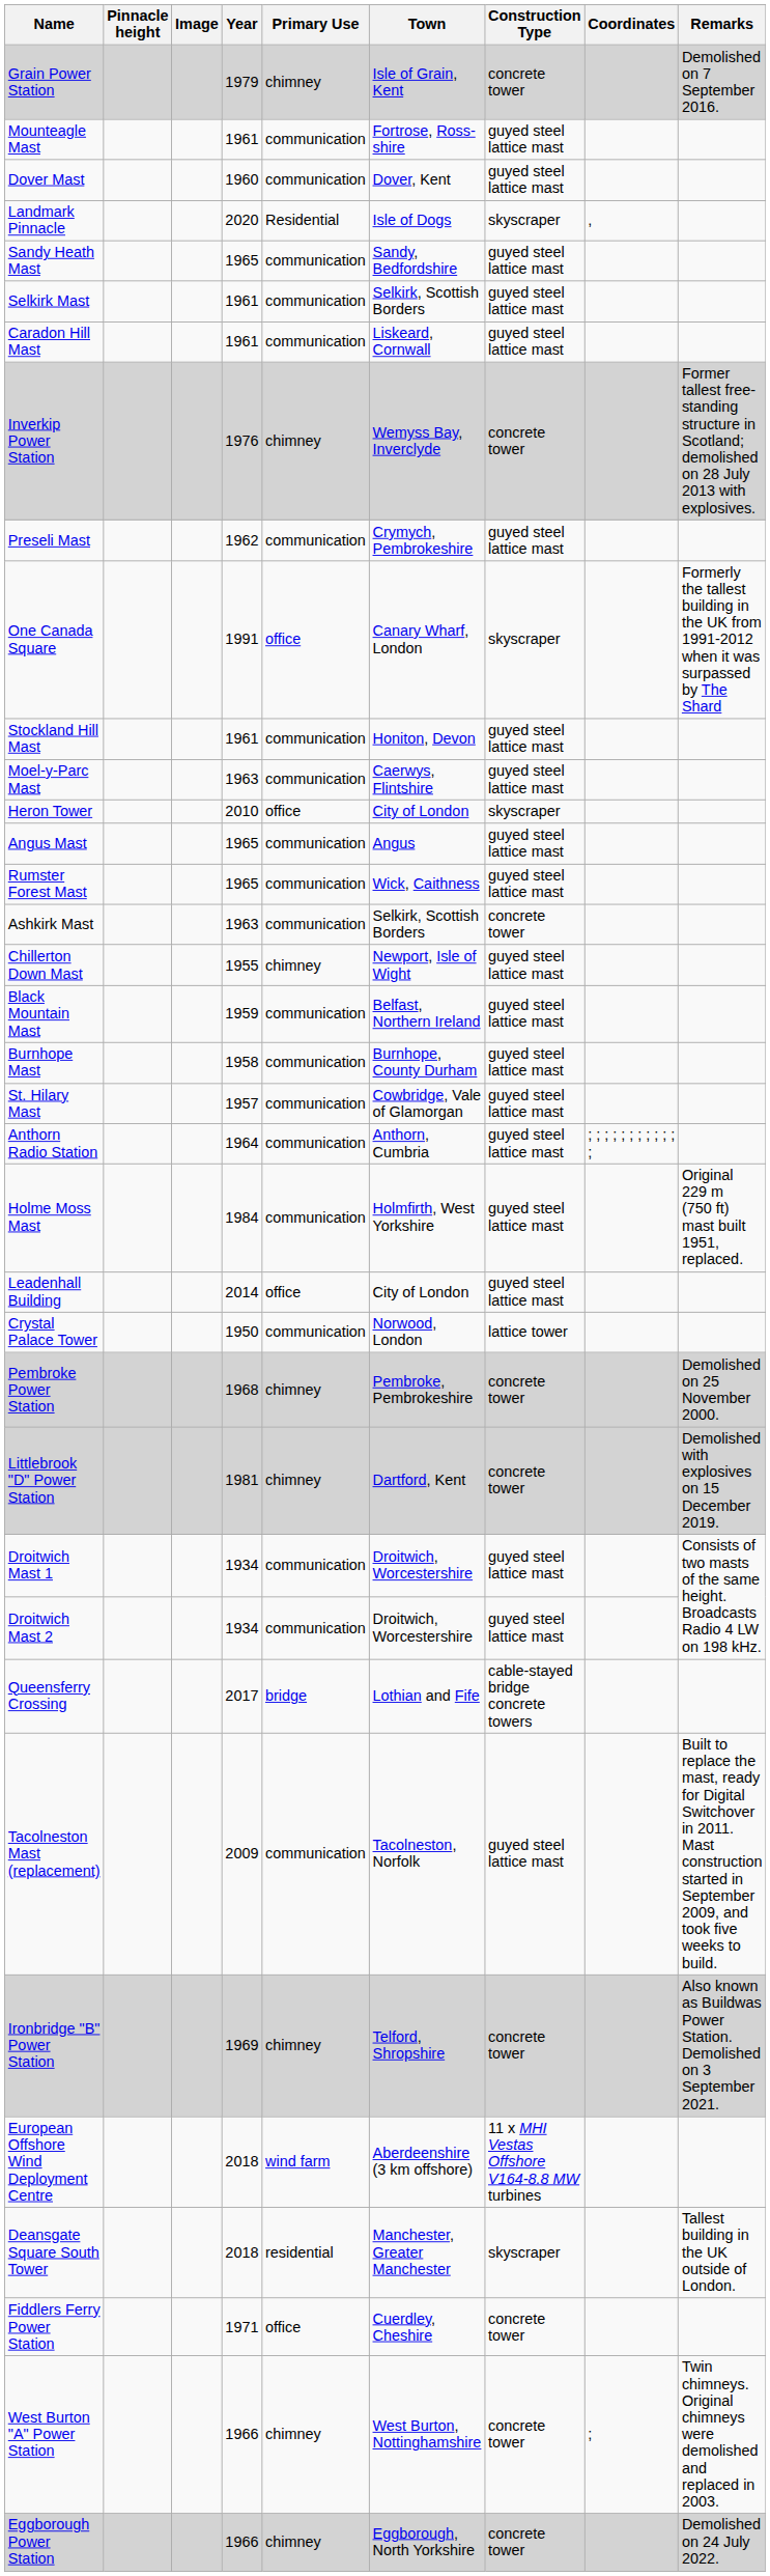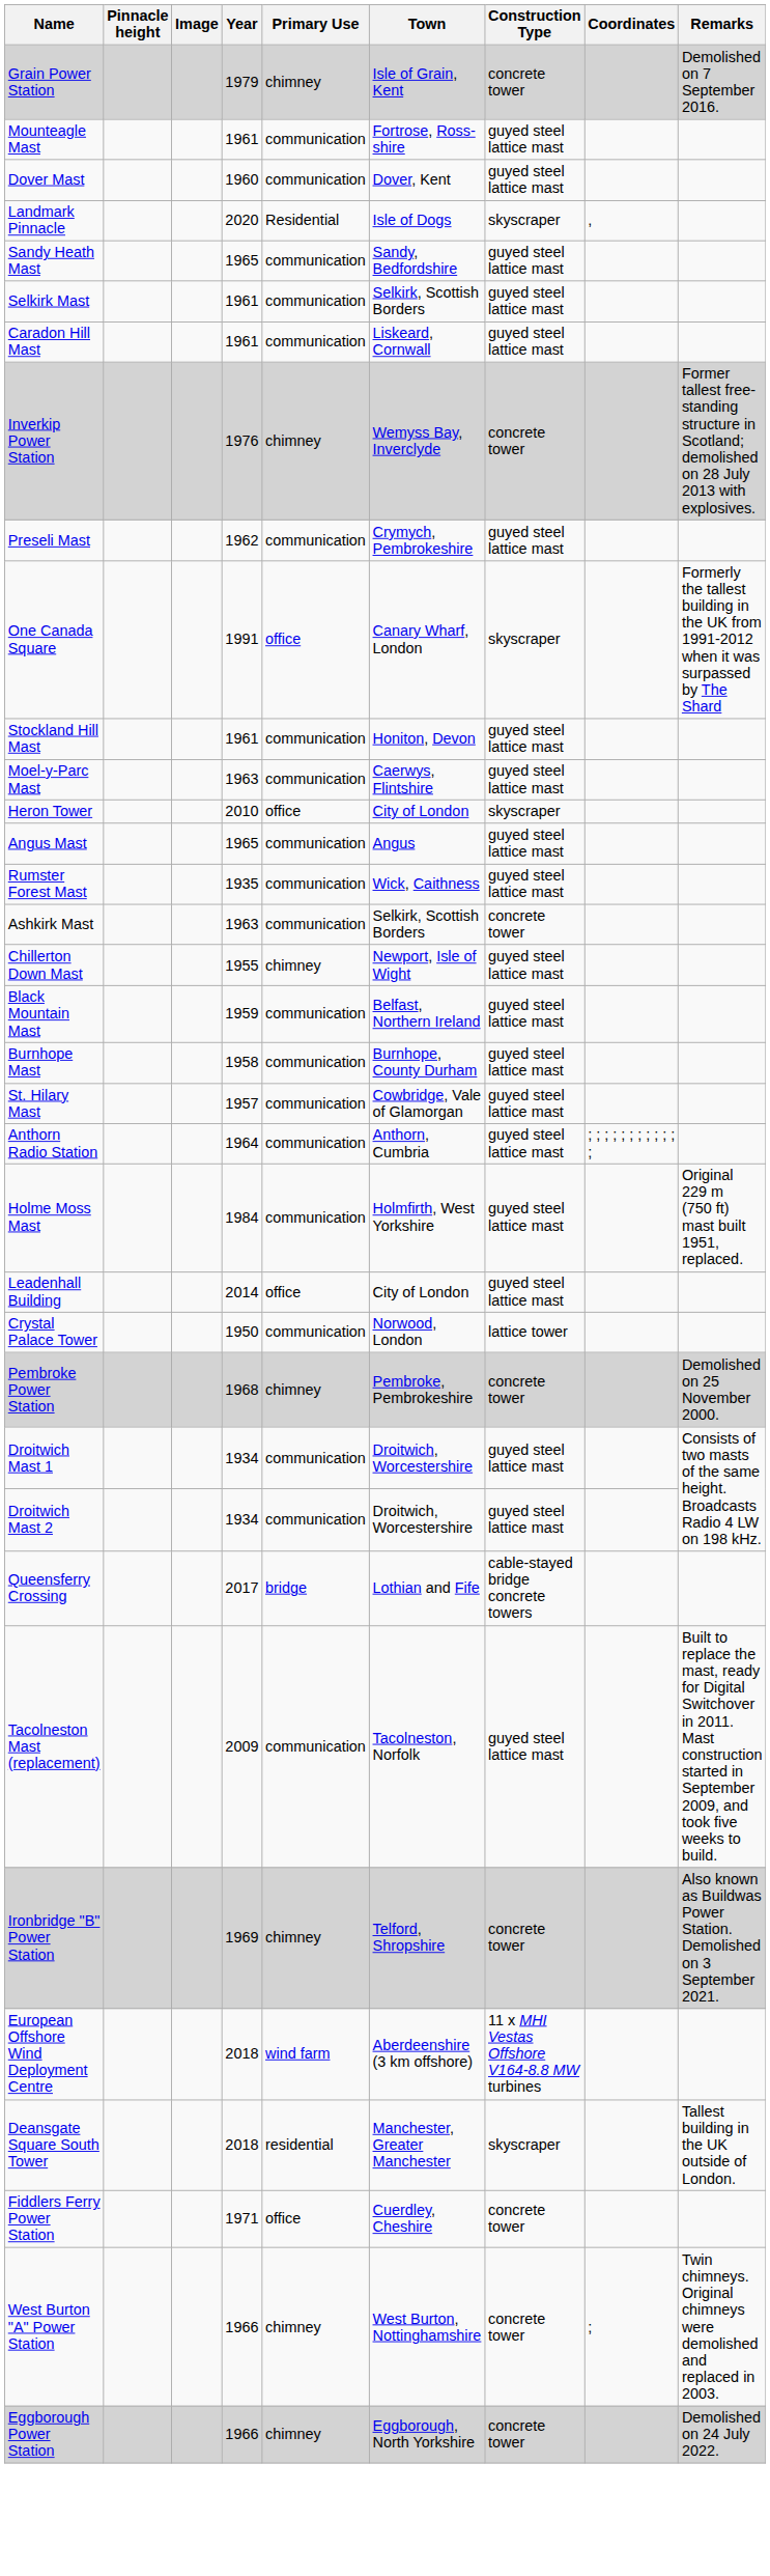Rumster Forest Mast | Year: 1965 -> 1935
- row: Littlebrook "D" Power Station | 1981 | chimney | Dartford, Kent | concrete tower | Demolished with explosives on 15 December 2019.
